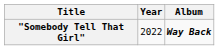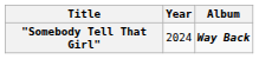"Somebody Tell That Girl" | Year: 2022 -> 2024
